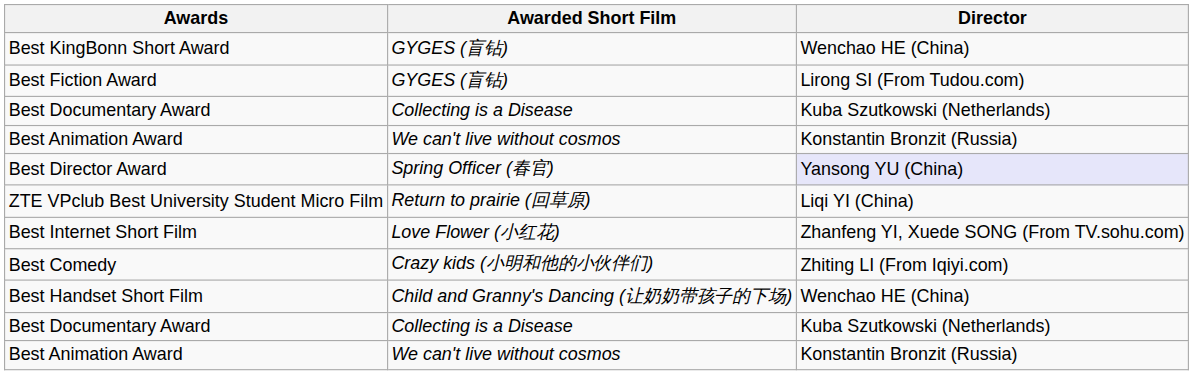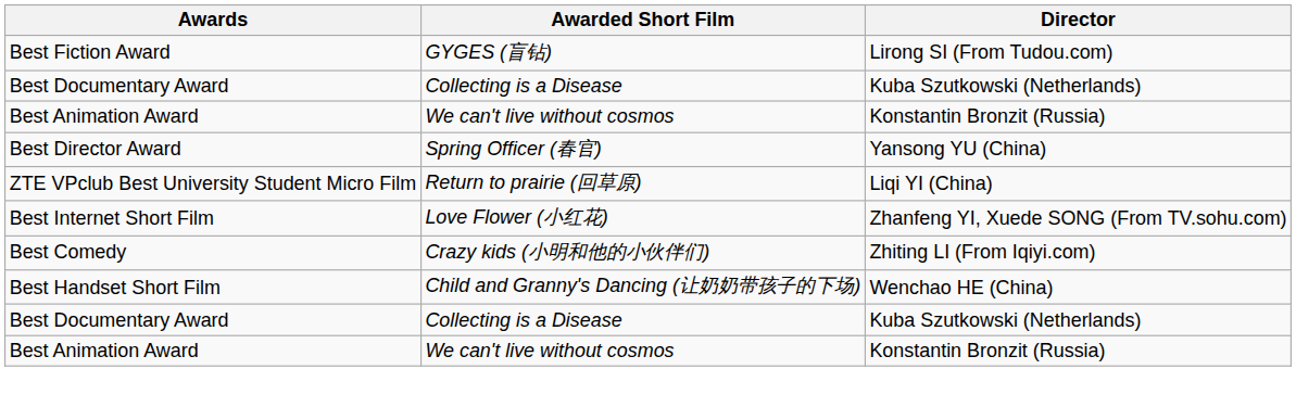- row: Best KingBonn Short Award | GYGES (盲钻) | Wenchao HE (China)
Best Director Award | Director: lavender background -> no background
